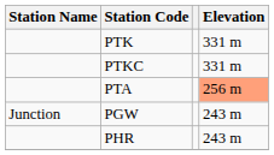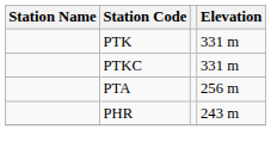PTA | Elevation: lightsalmon background -> no background
- row: Junction | PGW | 243 m
